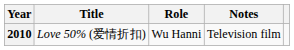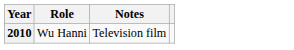- column: Title | Love 50% (爱情折扣)
